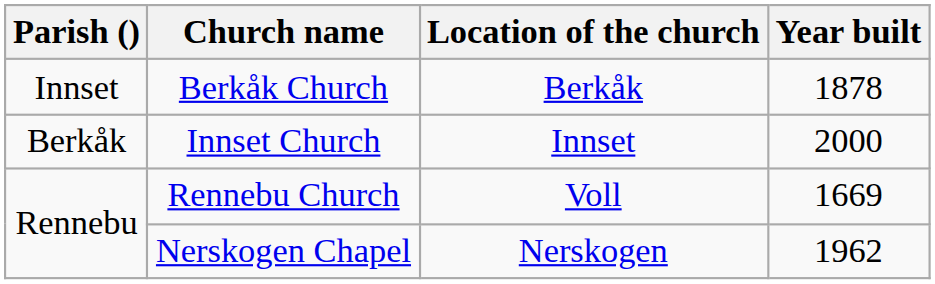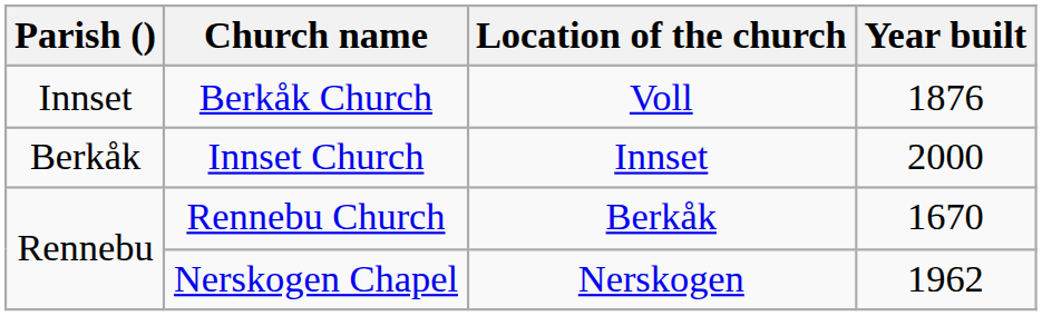Berkåk Church | Location of the church: Berkåk -> Voll
Berkåk Church | Year built: 1878 -> 1876
Rennebu Church | Location of the church: Voll -> Berkåk
Rennebu Church | Year built: 1669 -> 1670
